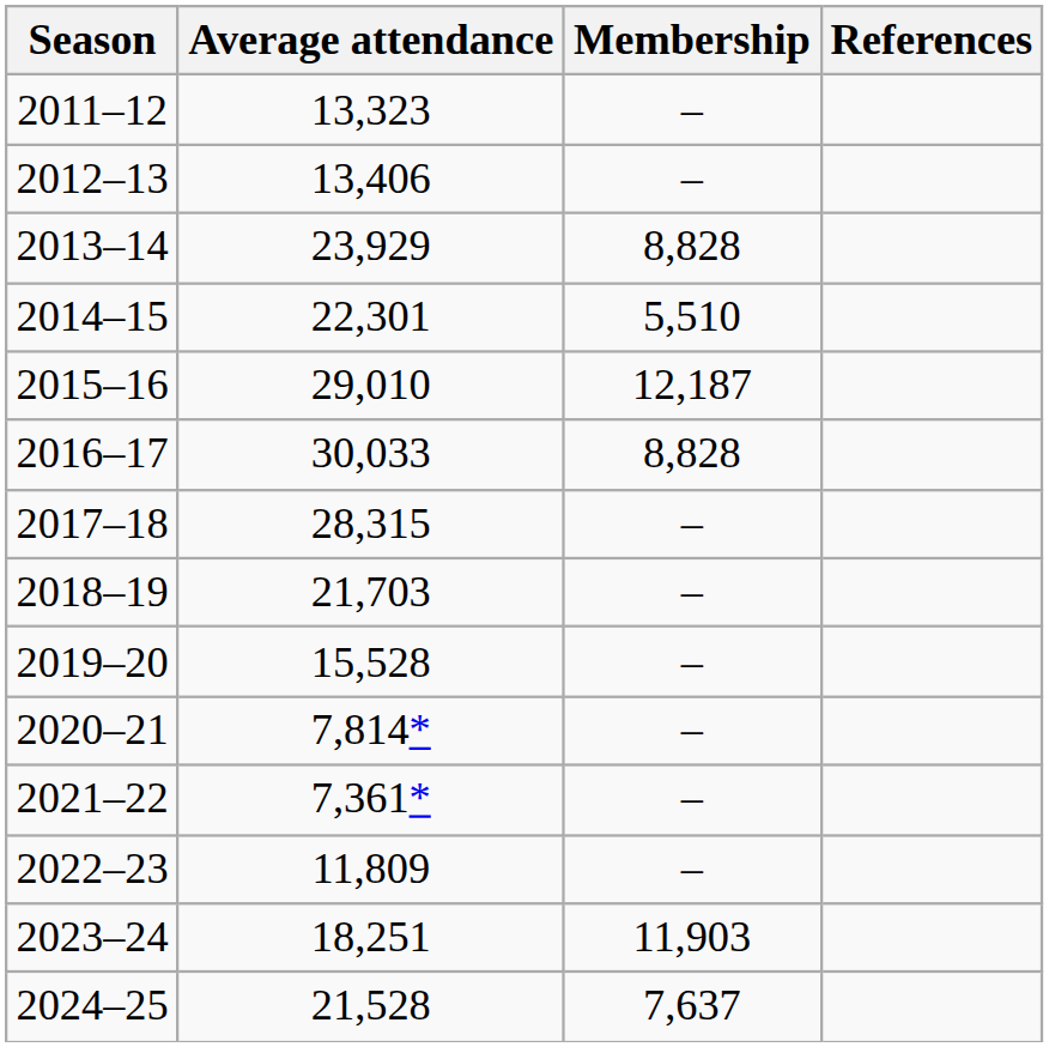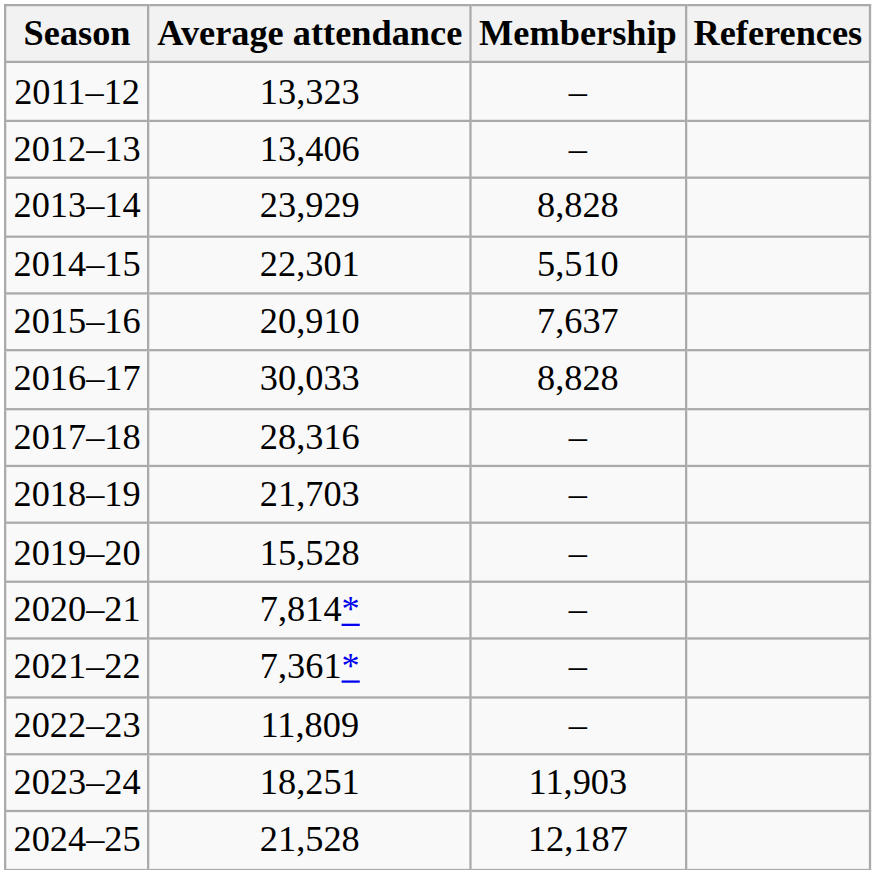2015–16 | Average attendance: 29,010 -> 20,910
2015–16 | Membership: 12,187 -> 7,637
2017–18 | Average attendance: 28,315 -> 28,316
2024–25 | Membership: 7,637 -> 12,187
